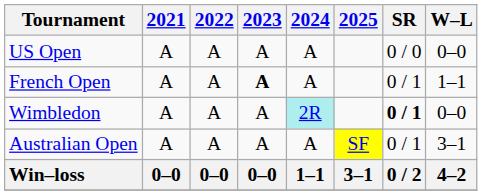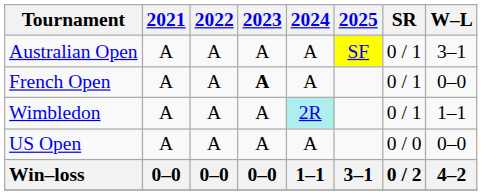rows swapped: Australian Open <-> US Open
French Open | W–L: 1–1 -> 0–0
Wimbledon | SR: bold -> normal
Wimbledon | W–L: 0–0 -> 1–1
